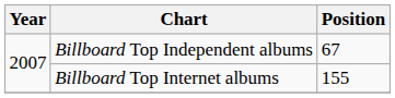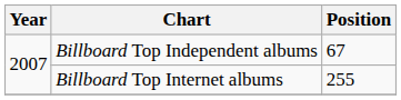Billboard Top Internet albums | Position: 155 -> 255
